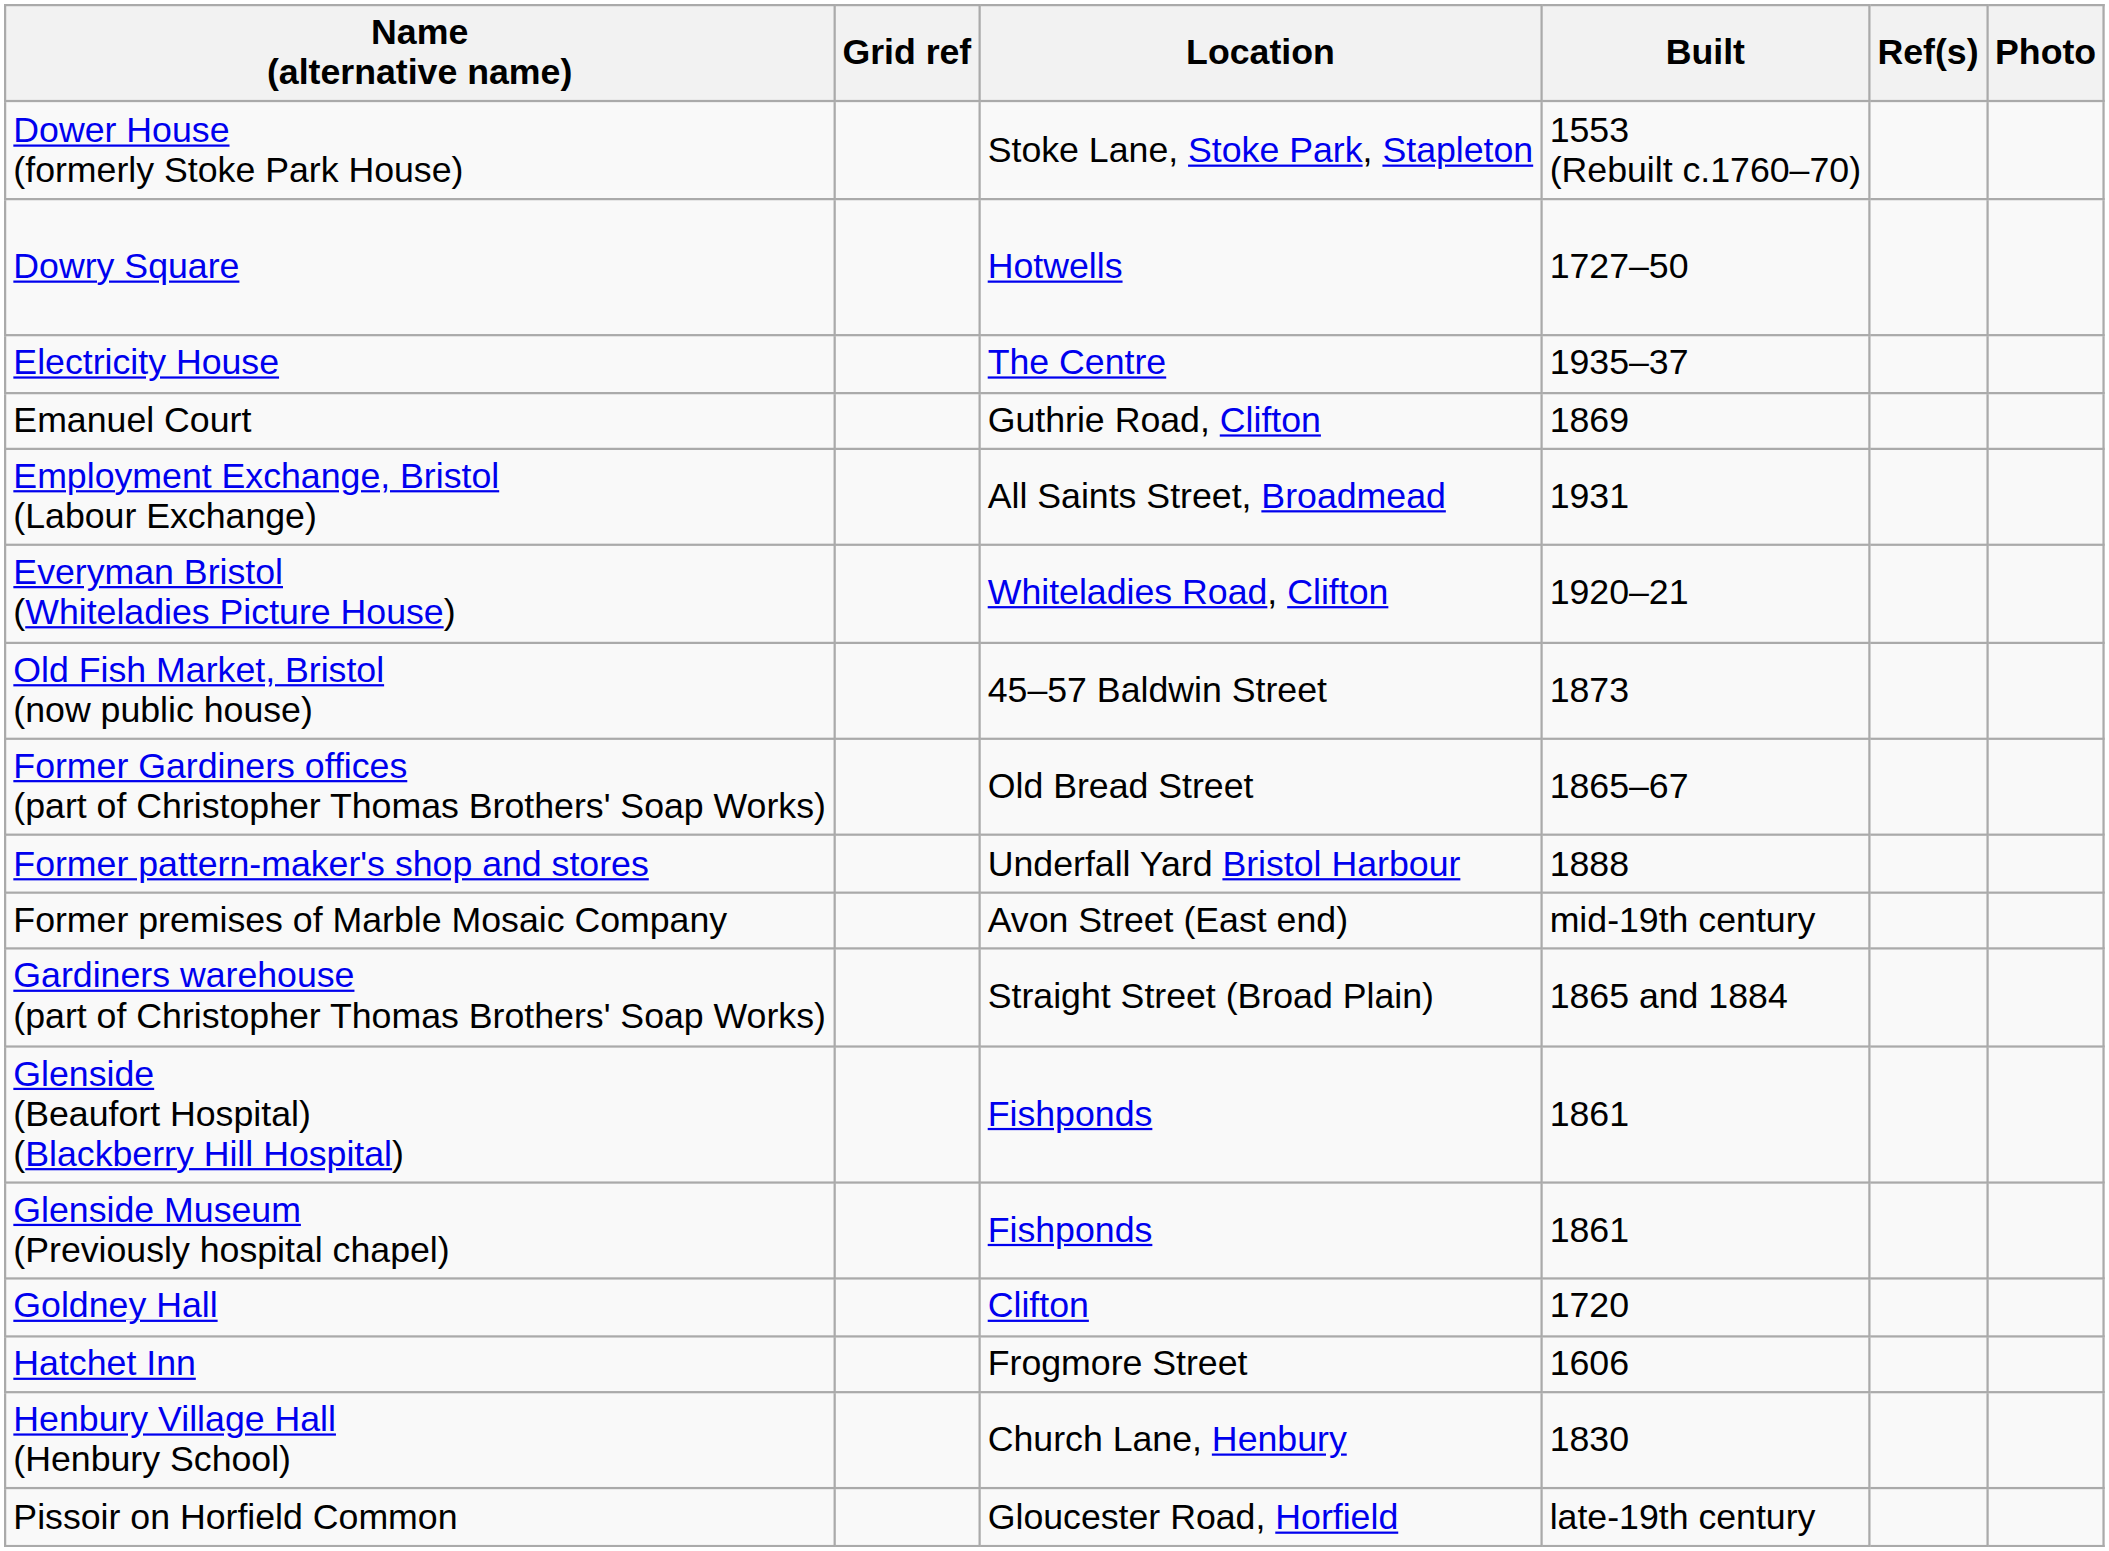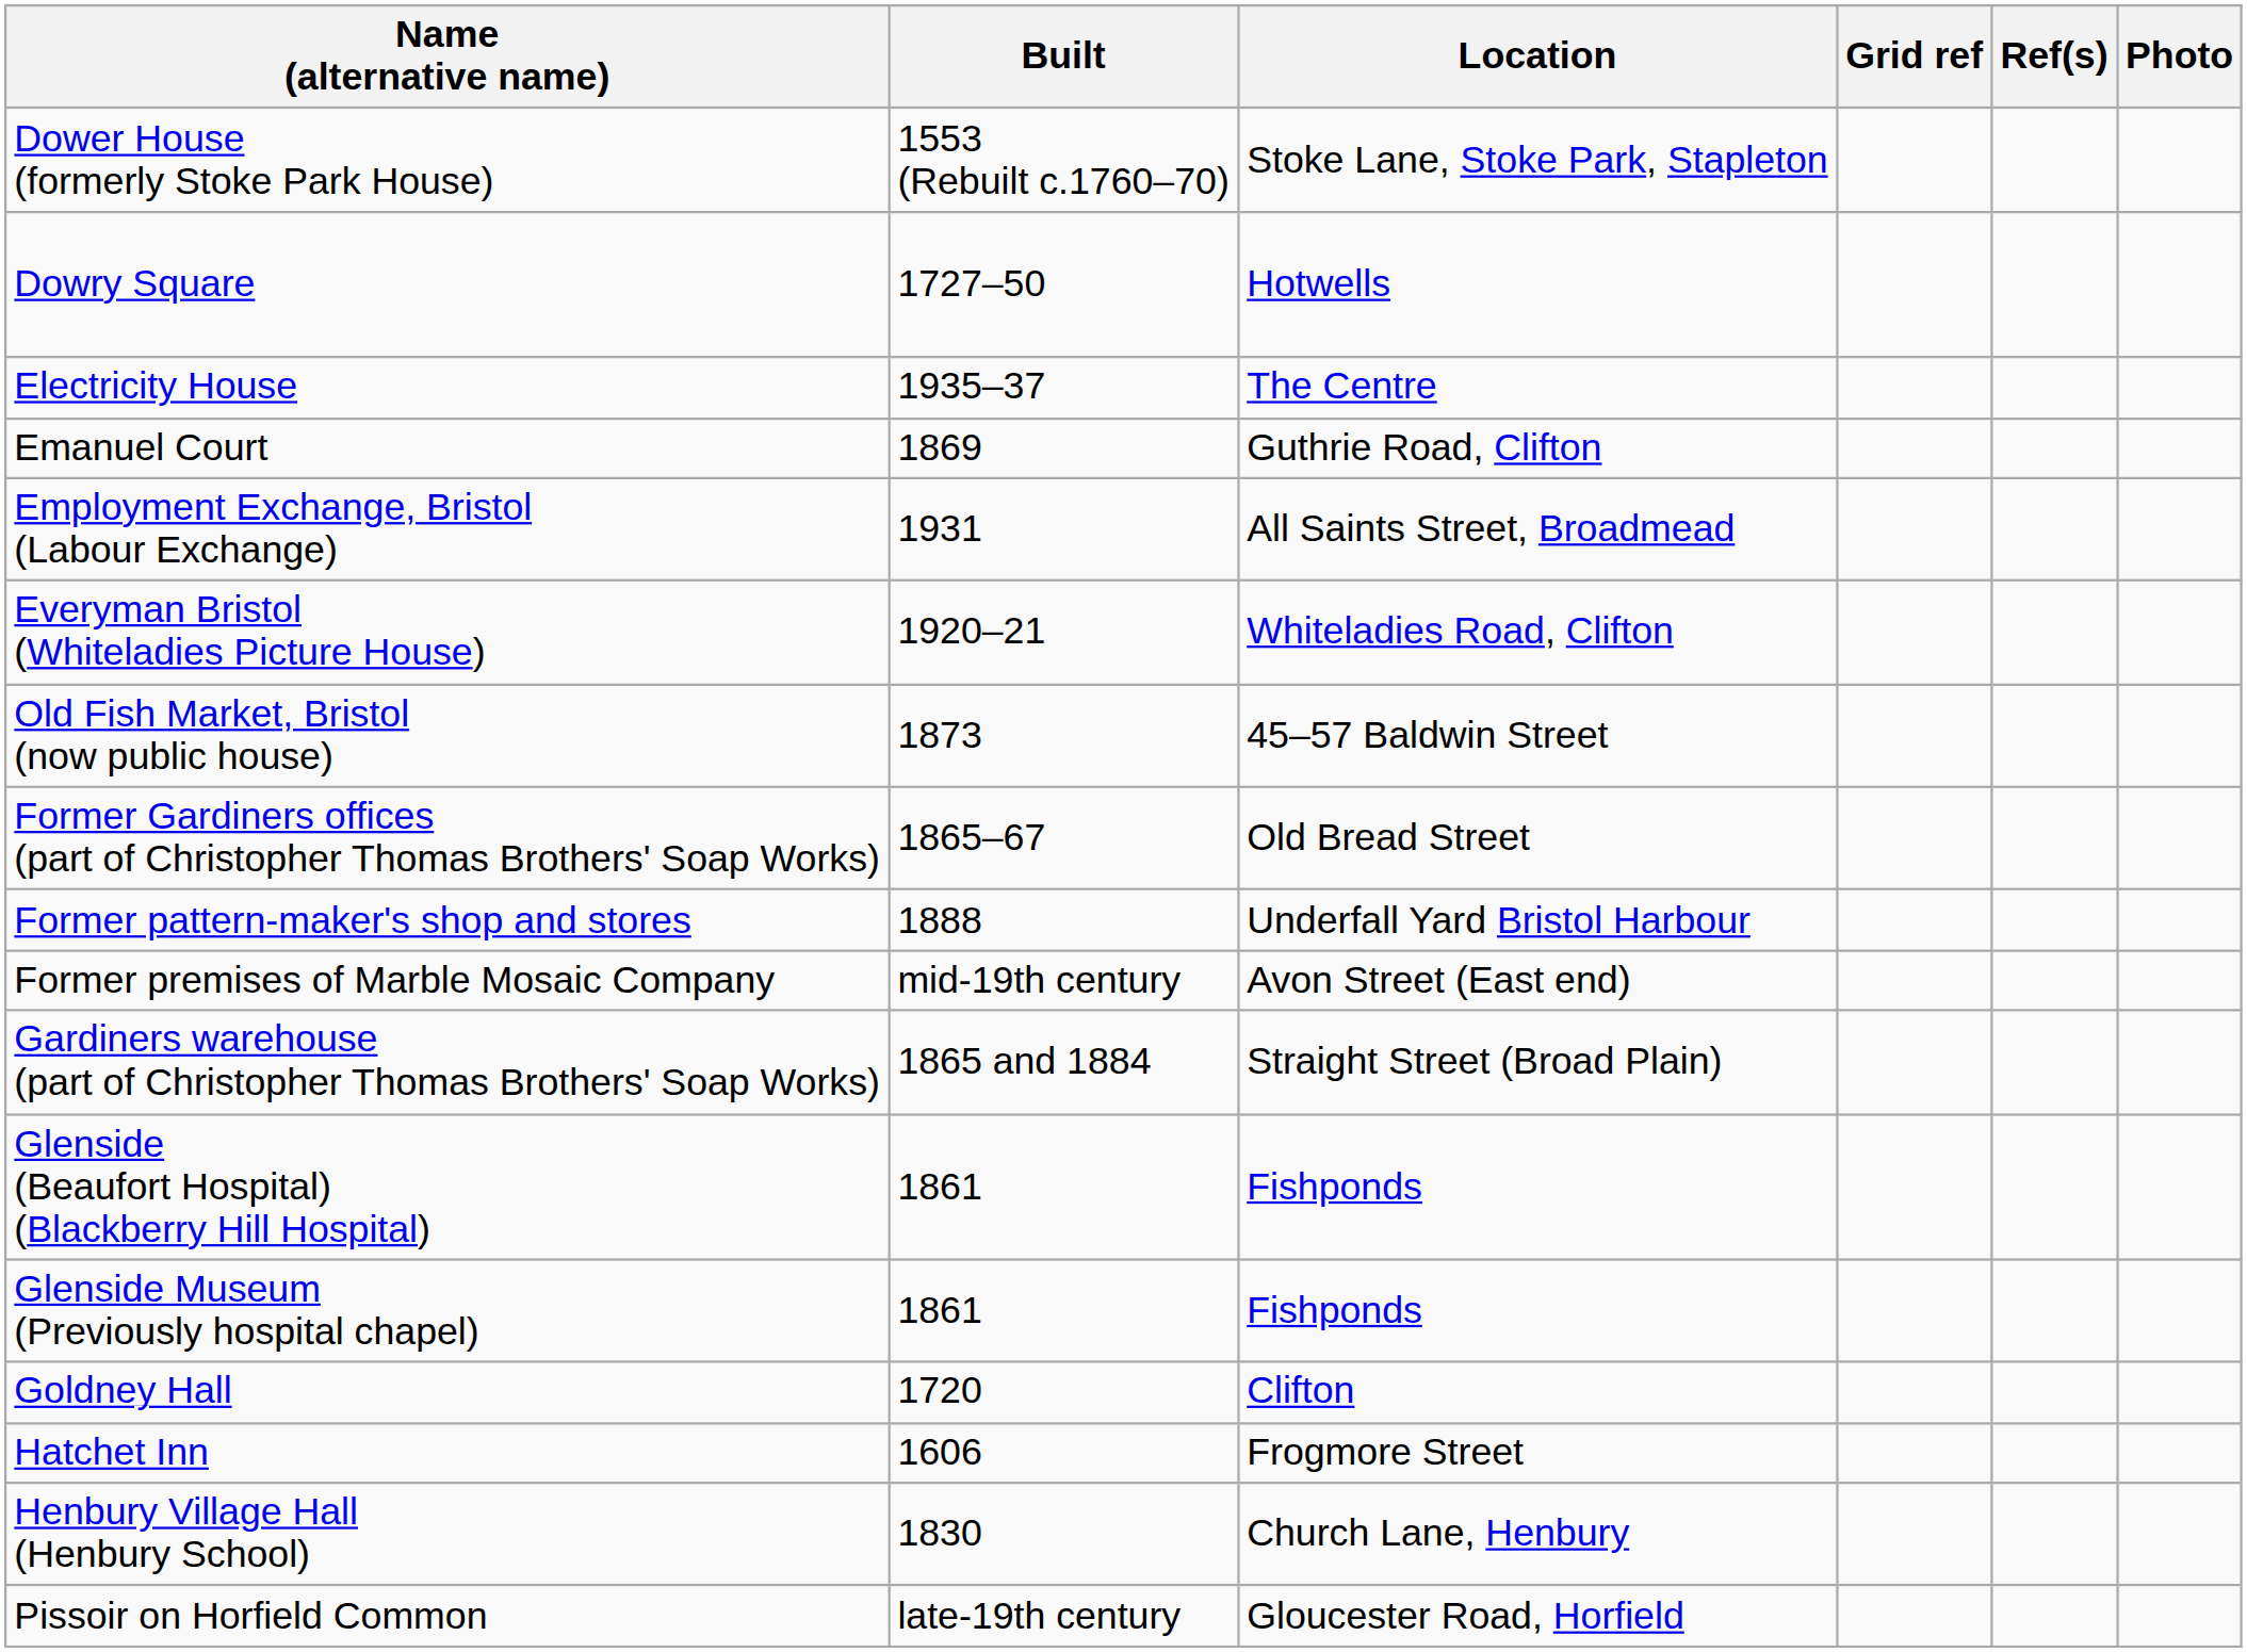columns swapped: Built <-> Grid ref
